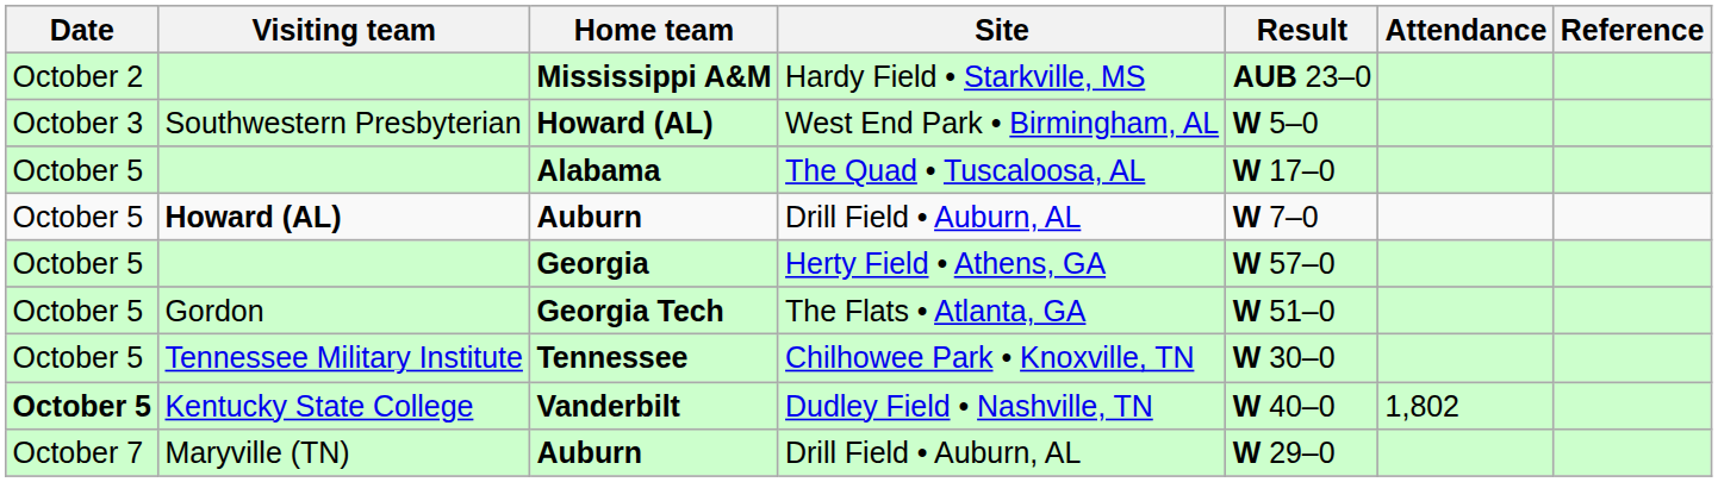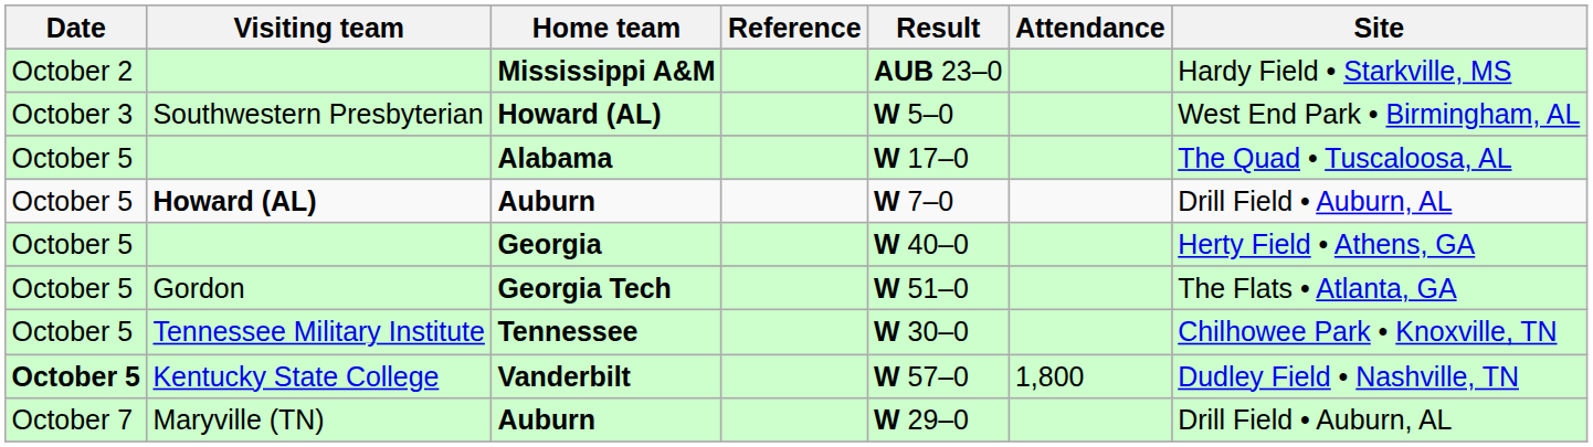columns swapped: Site <-> Reference
Georgia | Result: W 57–0 -> W 40–0
Vanderbilt | Result: W 40–0 -> W 57–0
Vanderbilt | Attendance: 1,802 -> 1,800
